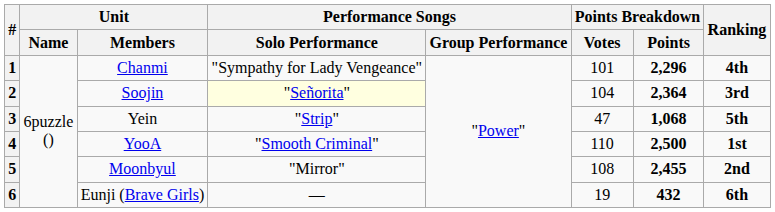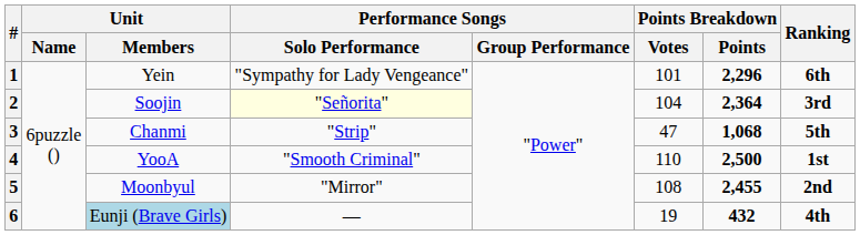1 | Unit / Members: Chanmi -> Yein
1 | Ranking: 4th -> 6th
3 | Unit / Members: Yein -> Chanmi
6 | Unit / Members: no background -> lightblue background
6 | Ranking: 6th -> 4th
